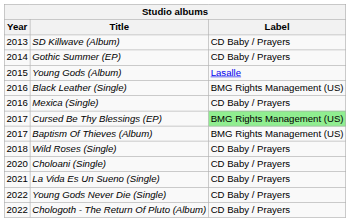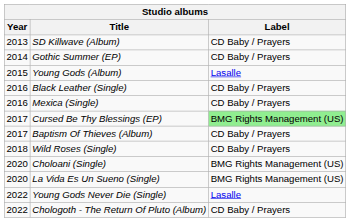Black Leather (Single) | Label: BMG Rights Management (US) -> CD Baby / Prayers
Baptism Of Thieves (Album) | Label: BMG Rights Management (US) -> CD Baby / Prayers
Choloani (Single) | Label: CD Baby / Prayers -> BMG Rights Management (US)
La Vida Es Un Sueno (Single) | Year: 2021 -> 2020
La Vida Es Un Sueno (Single) | Label: CD Baby / Prayers -> BMG Rights Management (US)
Young Gods Never Die (Single) | Label: CD Baby / Prayers -> Lasalle
